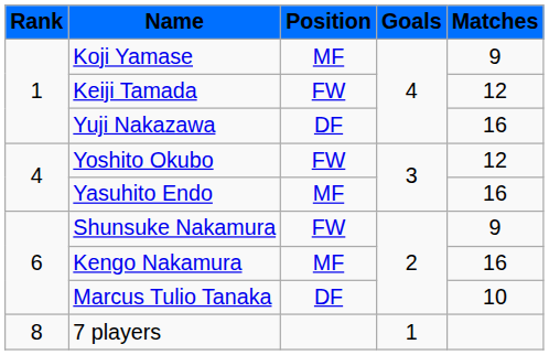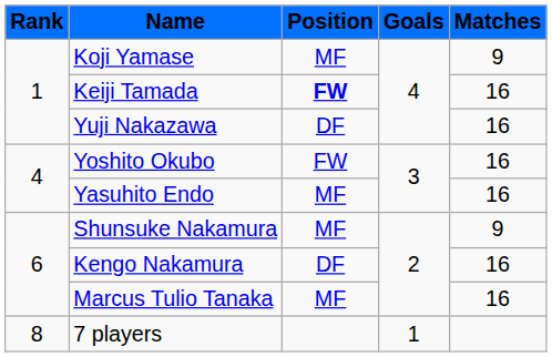Keiji Tamada | Position: normal -> bold
Keiji Tamada | Matches: 12 -> 16
Yoshito Okubo | Matches: 12 -> 16
Shunsuke Nakamura | Position: FW -> MF
Kengo Nakamura | Position: MF -> DF
Marcus Tulio Tanaka | Position: DF -> MF
Marcus Tulio Tanaka | Matches: 10 -> 16
